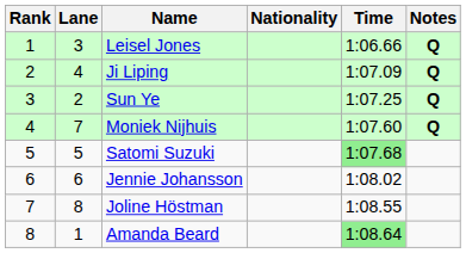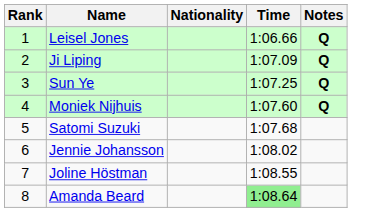- column: Lane | 3 | 4 | 2 | 7 | 5 | 6 | 8 | 1
Satomi Suzuki | Time: lightgreen background -> no background
